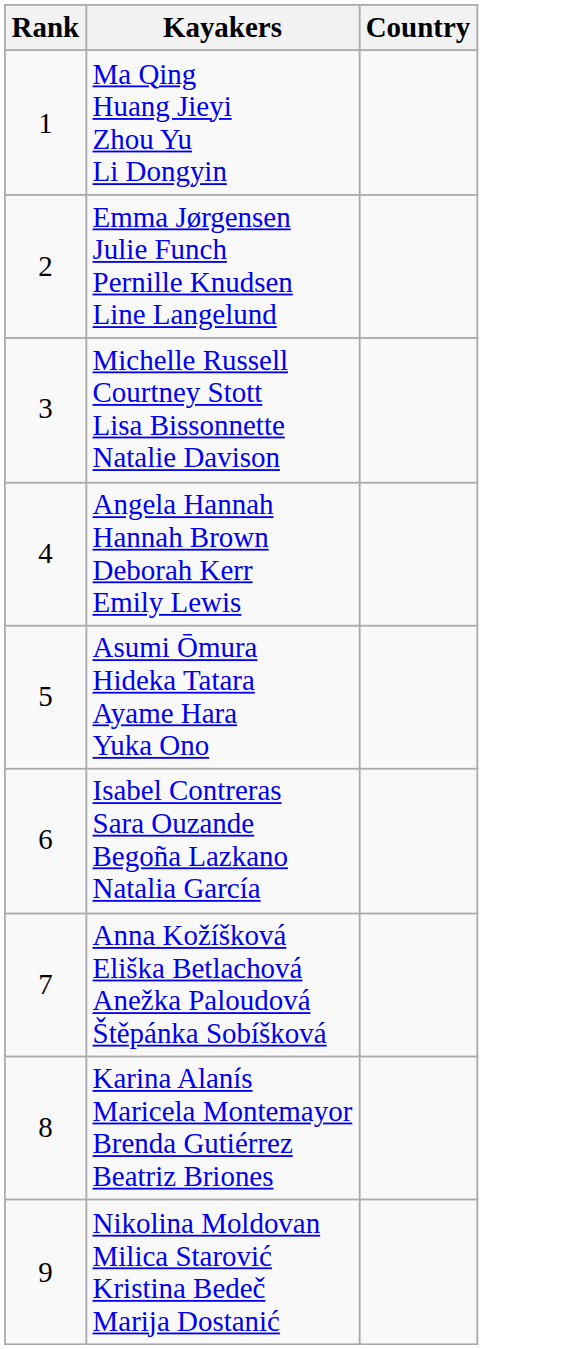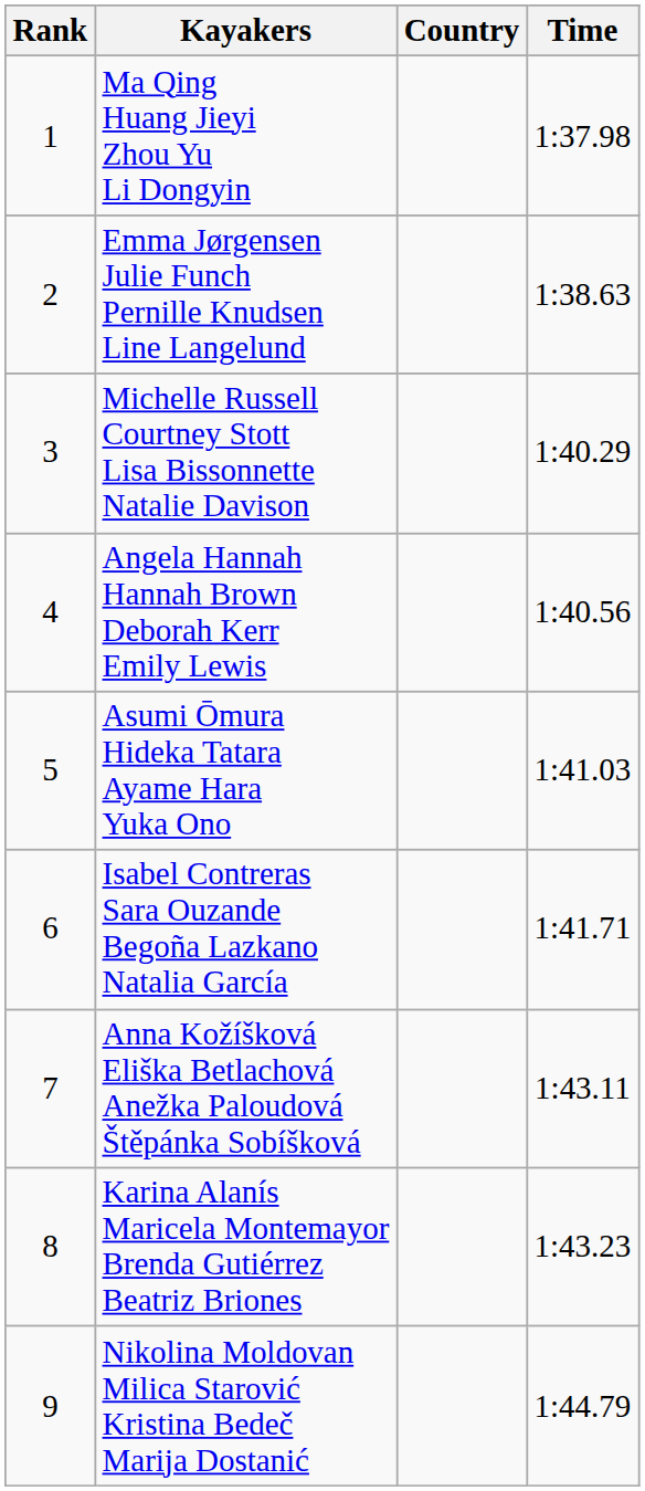+ column: Time | 1:37.98 | 1:38.63 | 1:40.29 | 1:40.56 | 1:41.03 | 1:41.71 | 1:43.11 | 1:43.23 | 1:44.79
